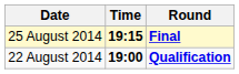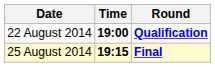rows swapped: 22 August 2014 <-> 25 August 2014
